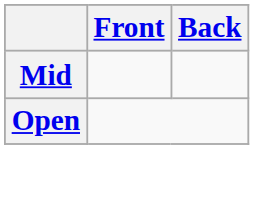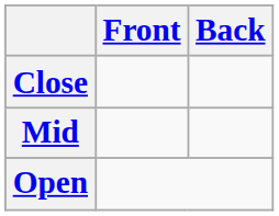+ row: Close
